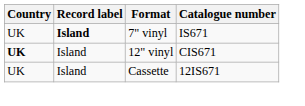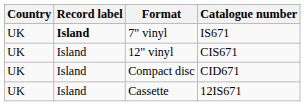12" vinyl | Country: bold -> normal
+ row: UK | Island | Compact disc | CID671
